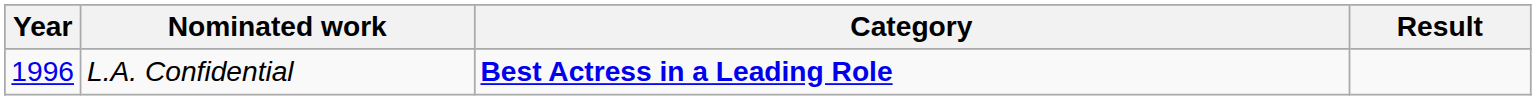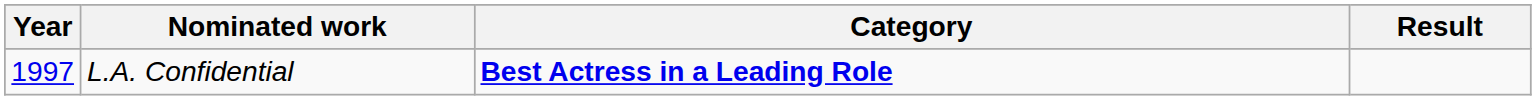L.A. Confidential | Year: 1996 -> 1997
